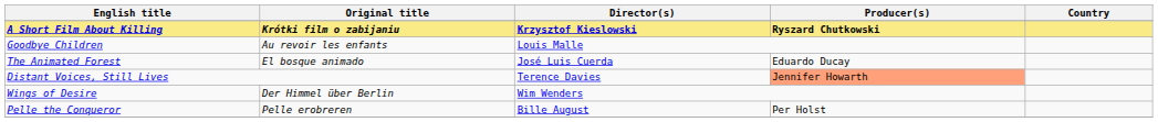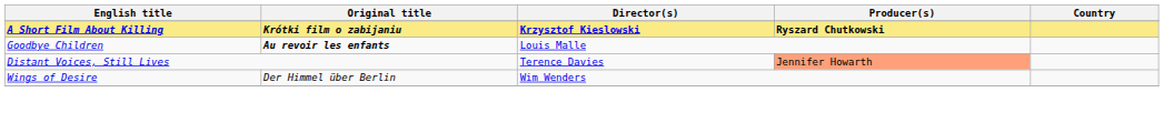Goodbye Children | Original title: normal -> bold
- row: The Animated Forest | El bosque animado | José Luis Cuerda | Eduardo Ducay
- row: Pelle the Conqueror | Pelle erobreren | Bille August | Per Holst
